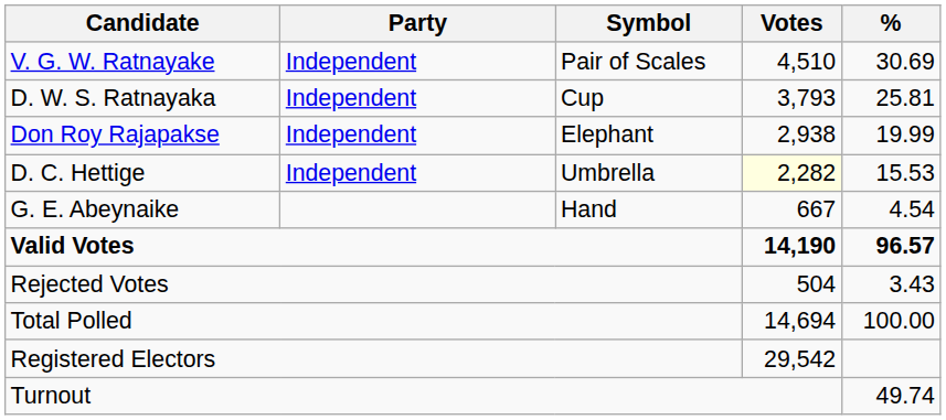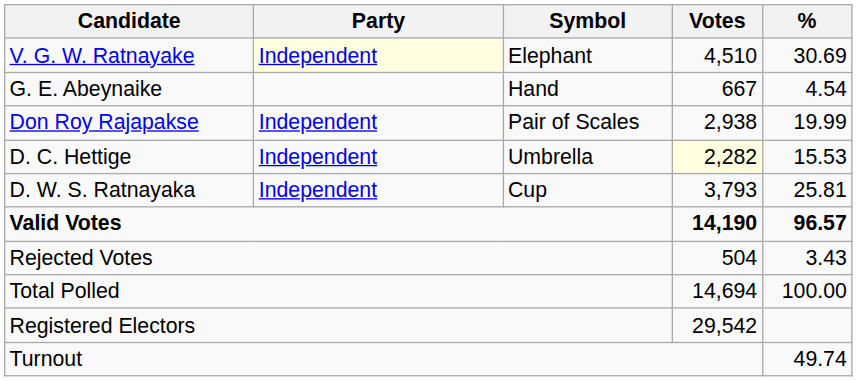V. G. W. Ratnayake | Party: no background -> lightyellow background
V. G. W. Ratnayake | Symbol: Pair of Scales -> Elephant
rows swapped: D. W. S. Ratnayaka <-> G. E. Abeynaike
Don Roy Rajapakse | Symbol: Elephant -> Pair of Scales
